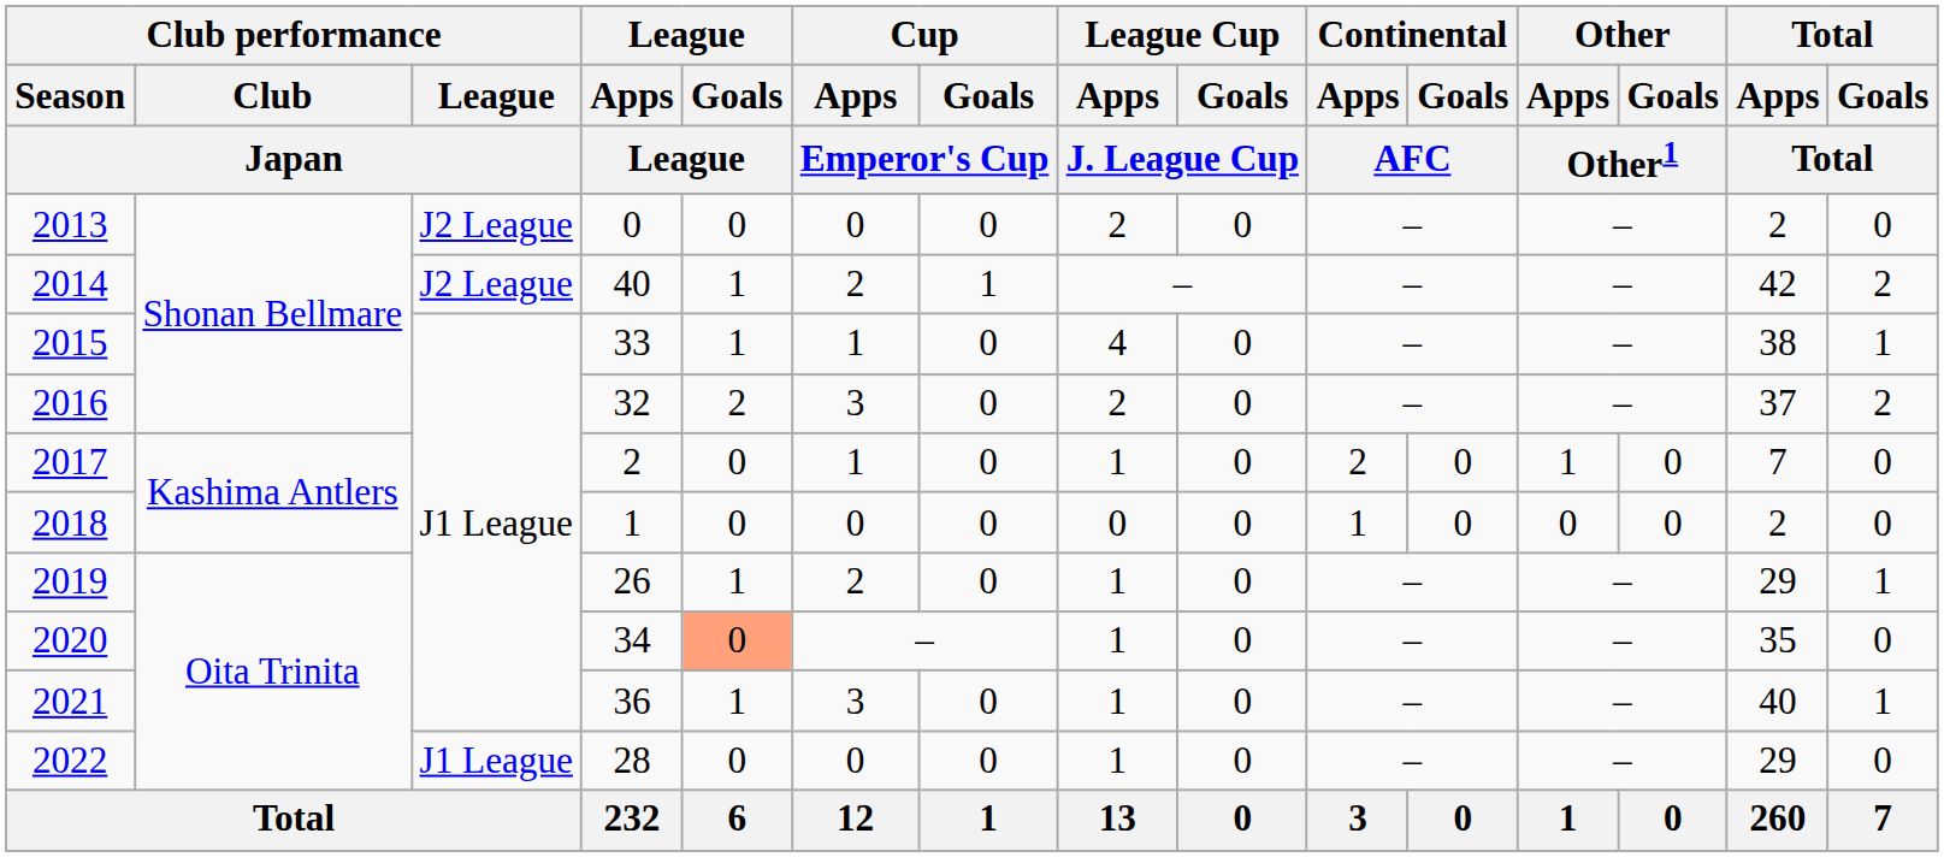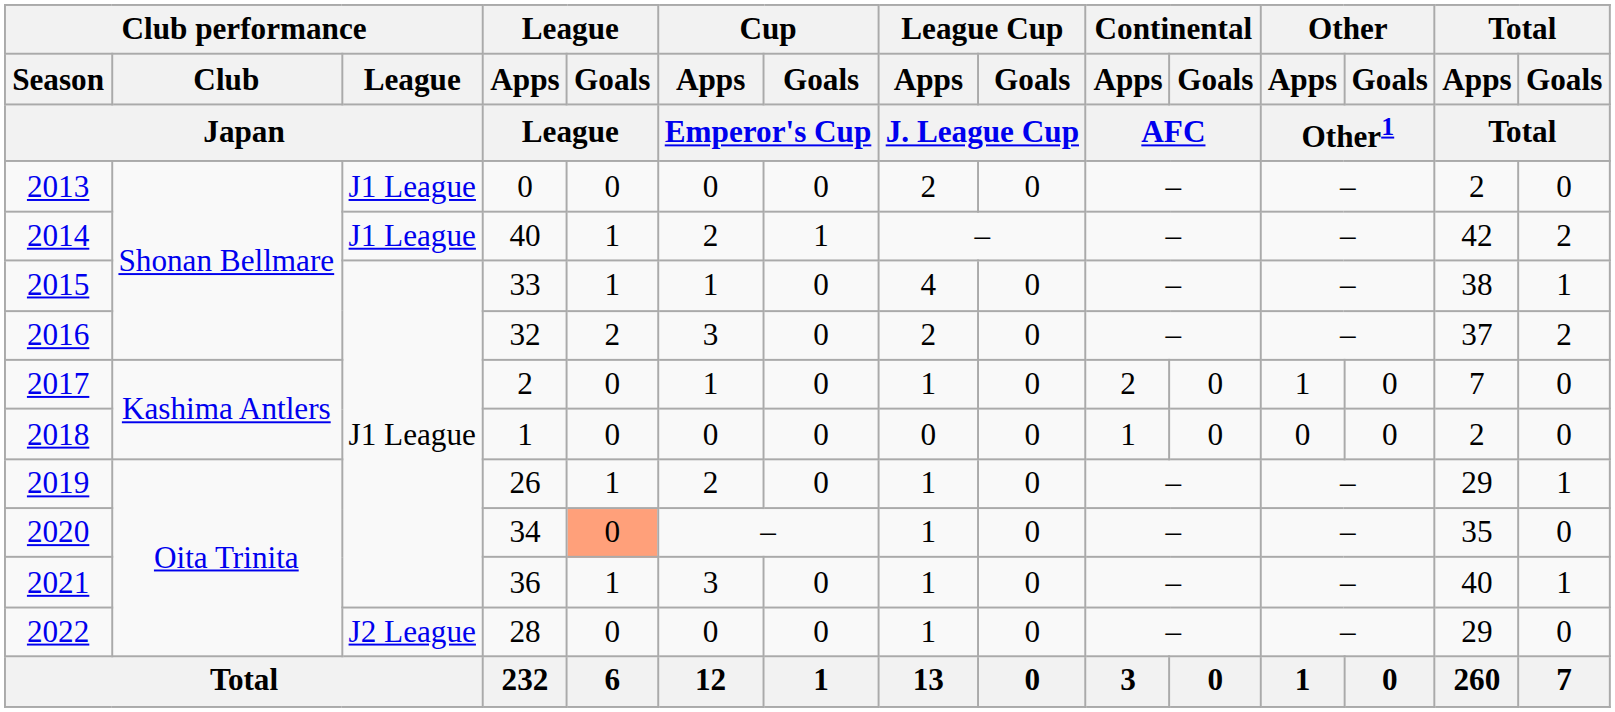2013 | Club performance / League / Japan: J2 League -> J1 League
2014 | Club performance / League / Japan: J2 League -> J1 League
2022 | Club performance / League / Japan: J1 League -> J2 League
